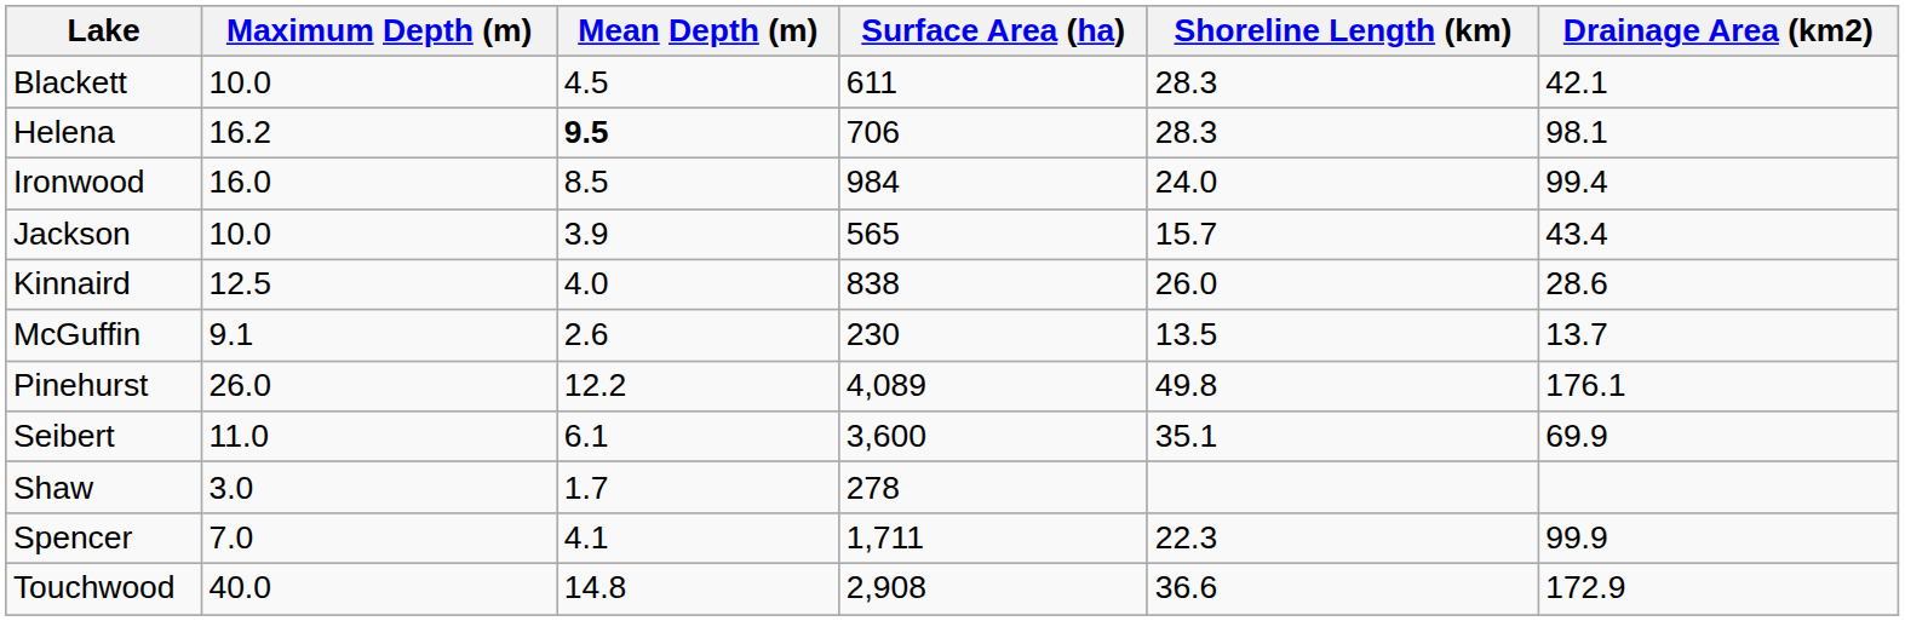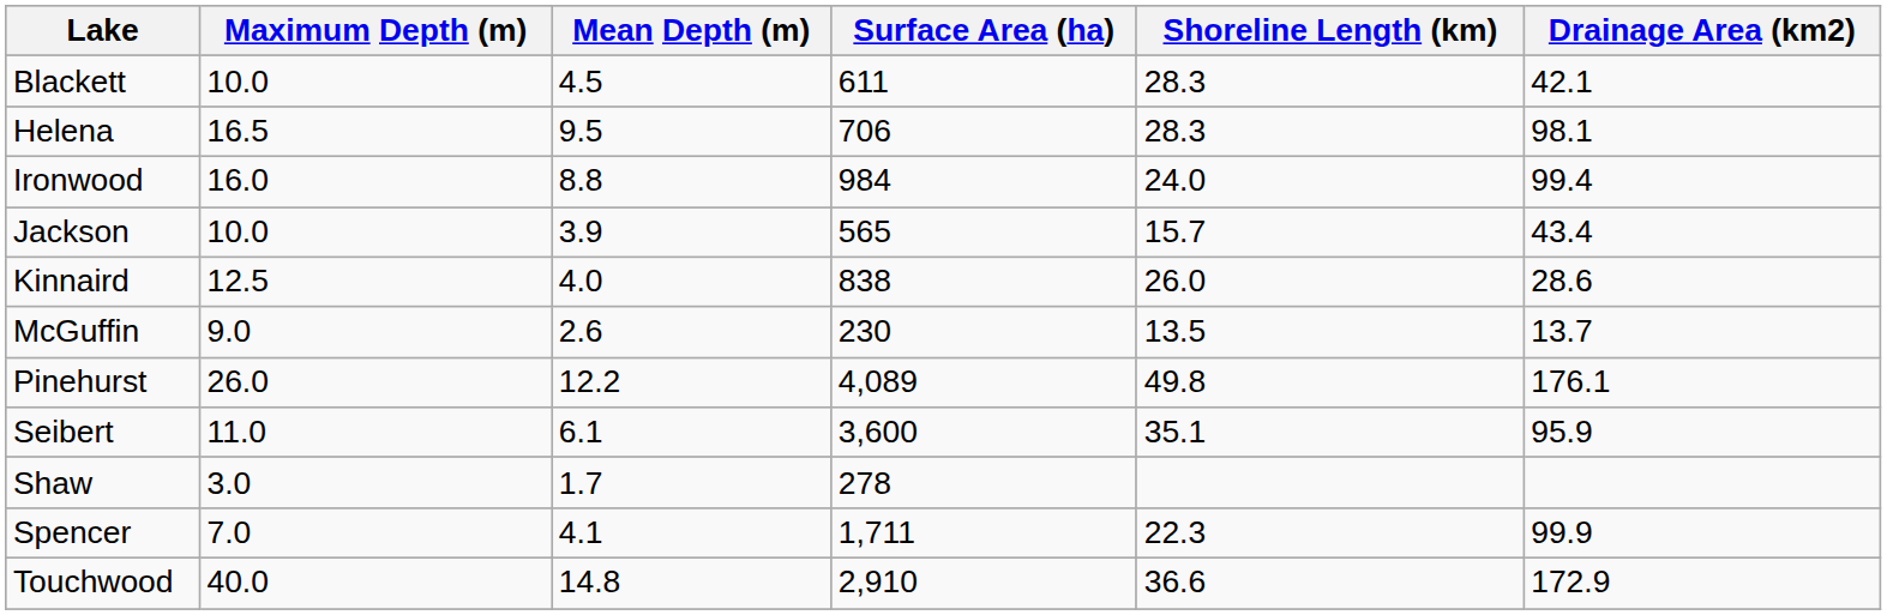Helena | Maximum Depth (m): 16.2 -> 16.5
Helena | Mean Depth (m): bold -> normal
Ironwood | Mean Depth (m): 8.5 -> 8.8
McGuffin | Maximum Depth (m): 9.1 -> 9.0
Seibert | Drainage Area (km2): 69.9 -> 95.9
Touchwood | Surface Area (ha): 2,908 -> 2,910
